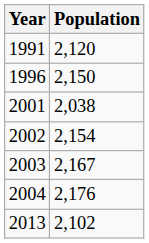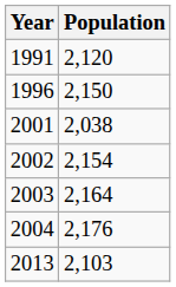2003 | Population: 2,167 -> 2,164
2013 | Population: 2,102 -> 2,103
